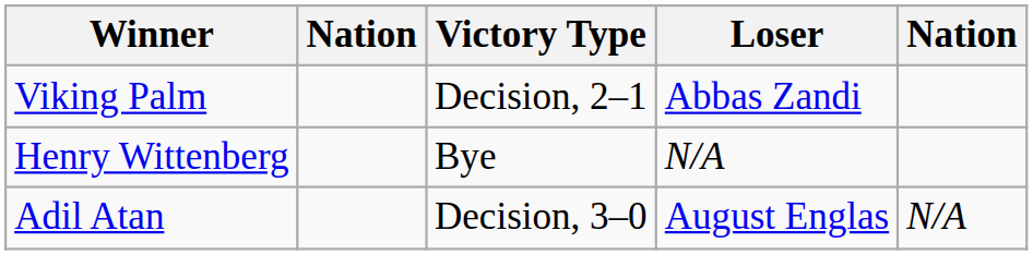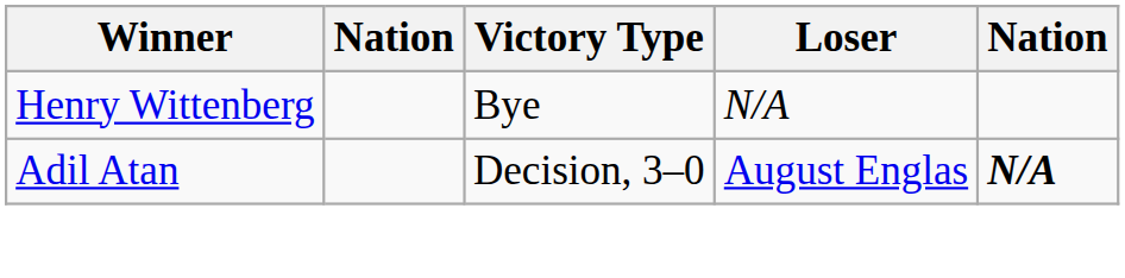- row: Viking Palm | Decision, 2–1 | Abbas Zandi
Adil Atan | column 5: normal -> bold
